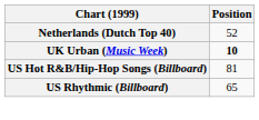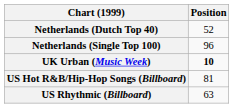+ row: Netherlands (Single Top 100) | 96
US Rhythmic (Billboard) | Position: 65 -> 63
